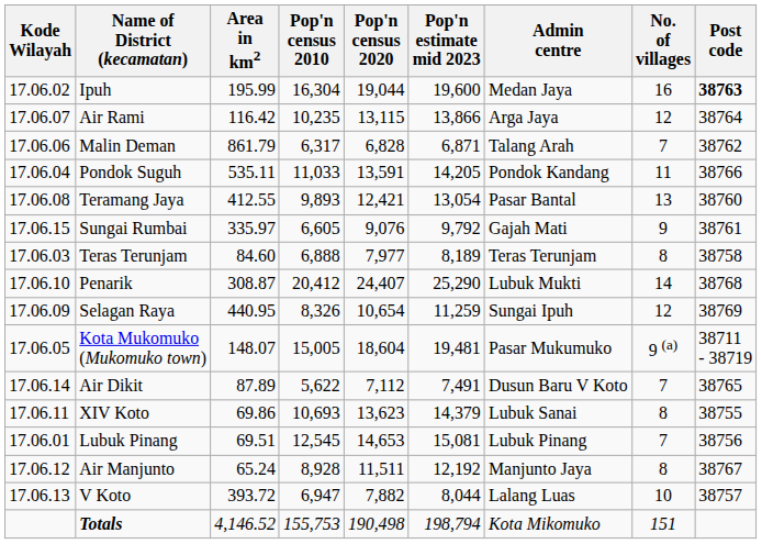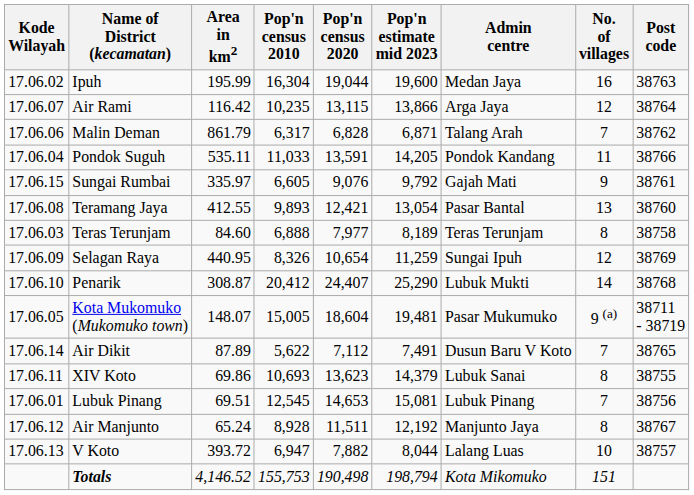Ipuh | Post code: bold -> normal
rows swapped: Sungai Rumbai <-> Teramang Jaya
rows swapped: Penarik <-> Selagan Raya
